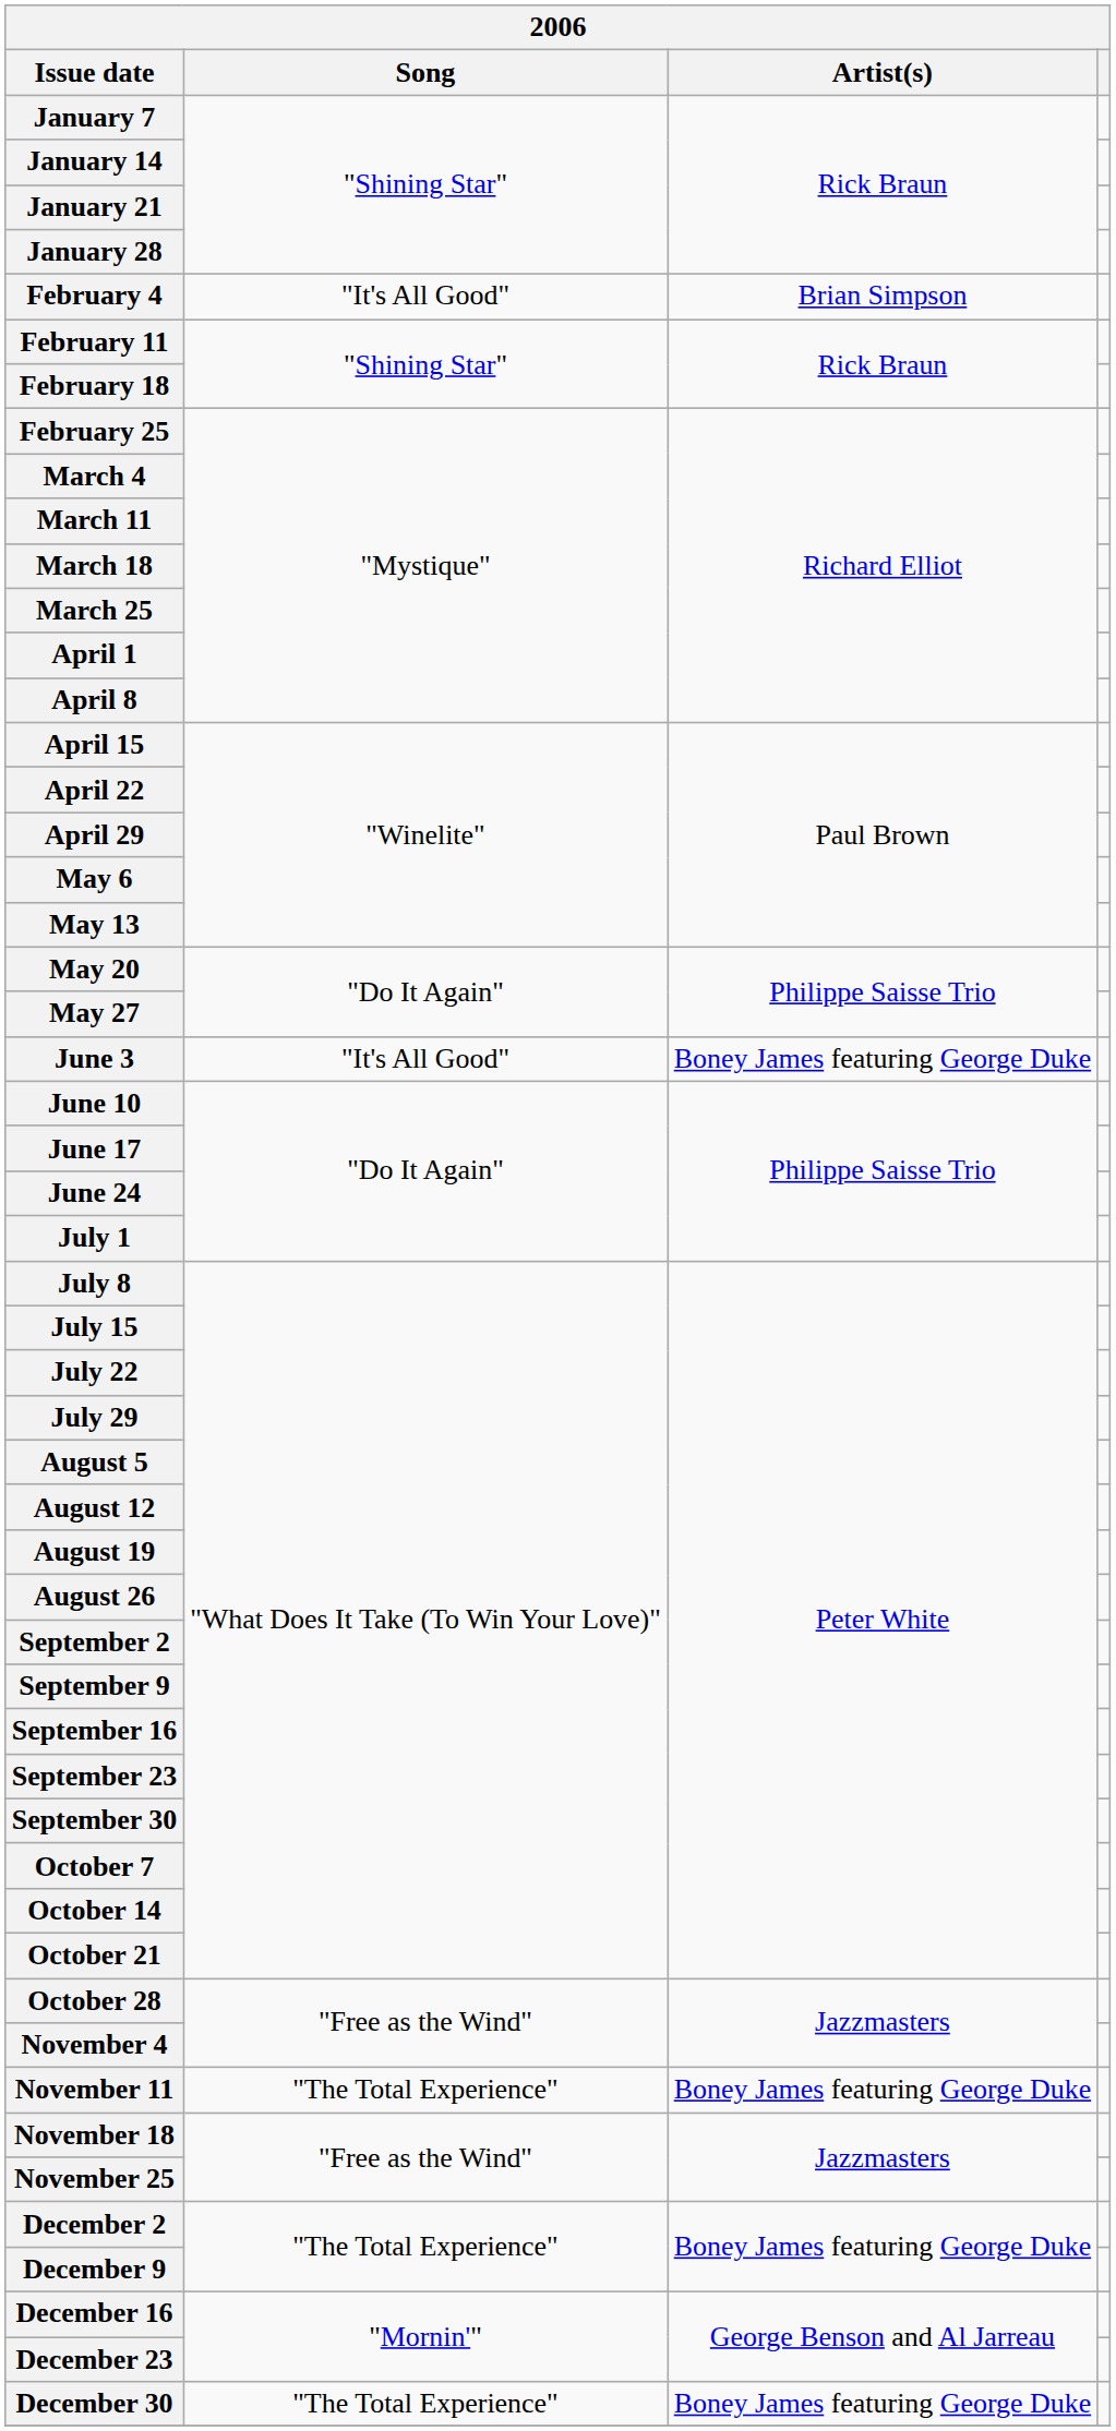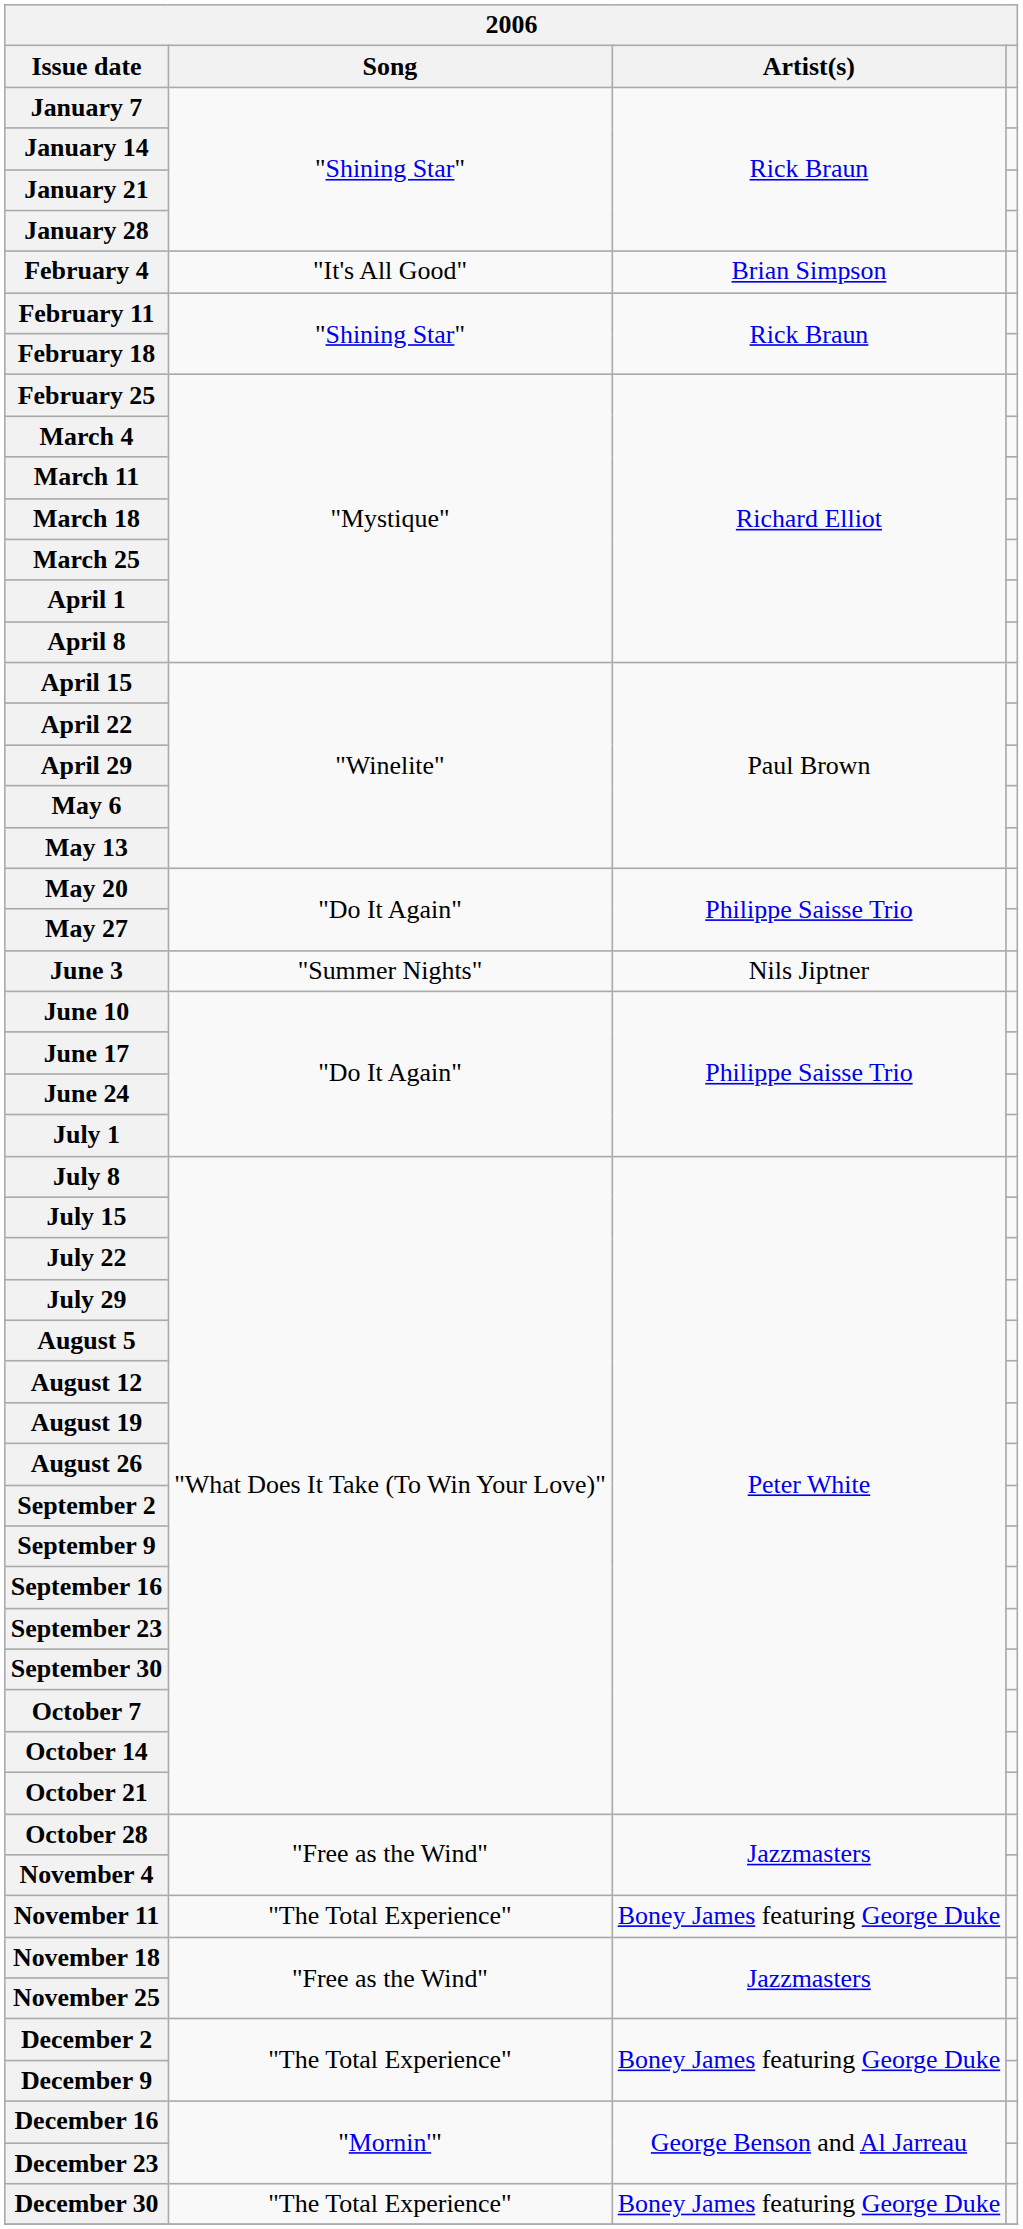June 3 | Song: "It's All Good" -> "Summer Nights"
June 3 | Artist(s): Boney James featuring George Duke -> Nils Jiptner
